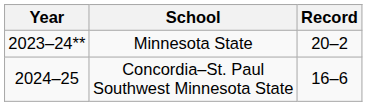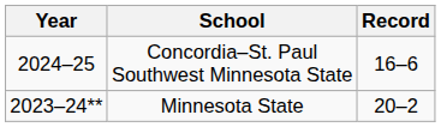rows swapped: Minnesota State <-> Concordia–St. Paul Southwest Minnesota State
